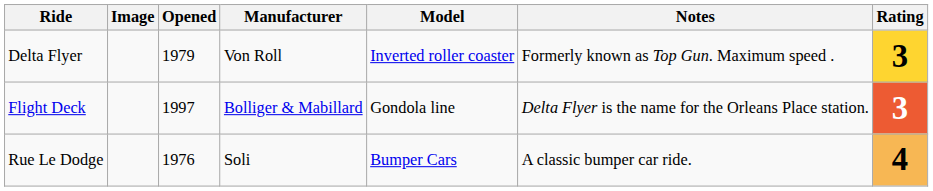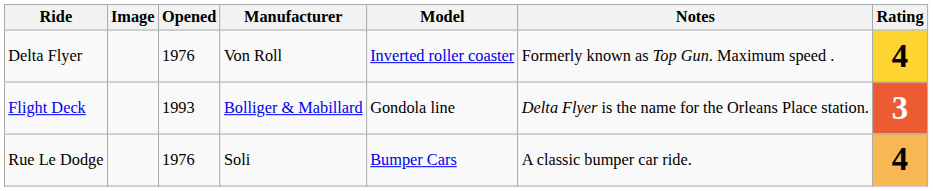Delta Flyer | Opened: 1979 -> 1976
Delta Flyer | Rating: 3 -> 4
Flight Deck | Opened: 1997 -> 1993
